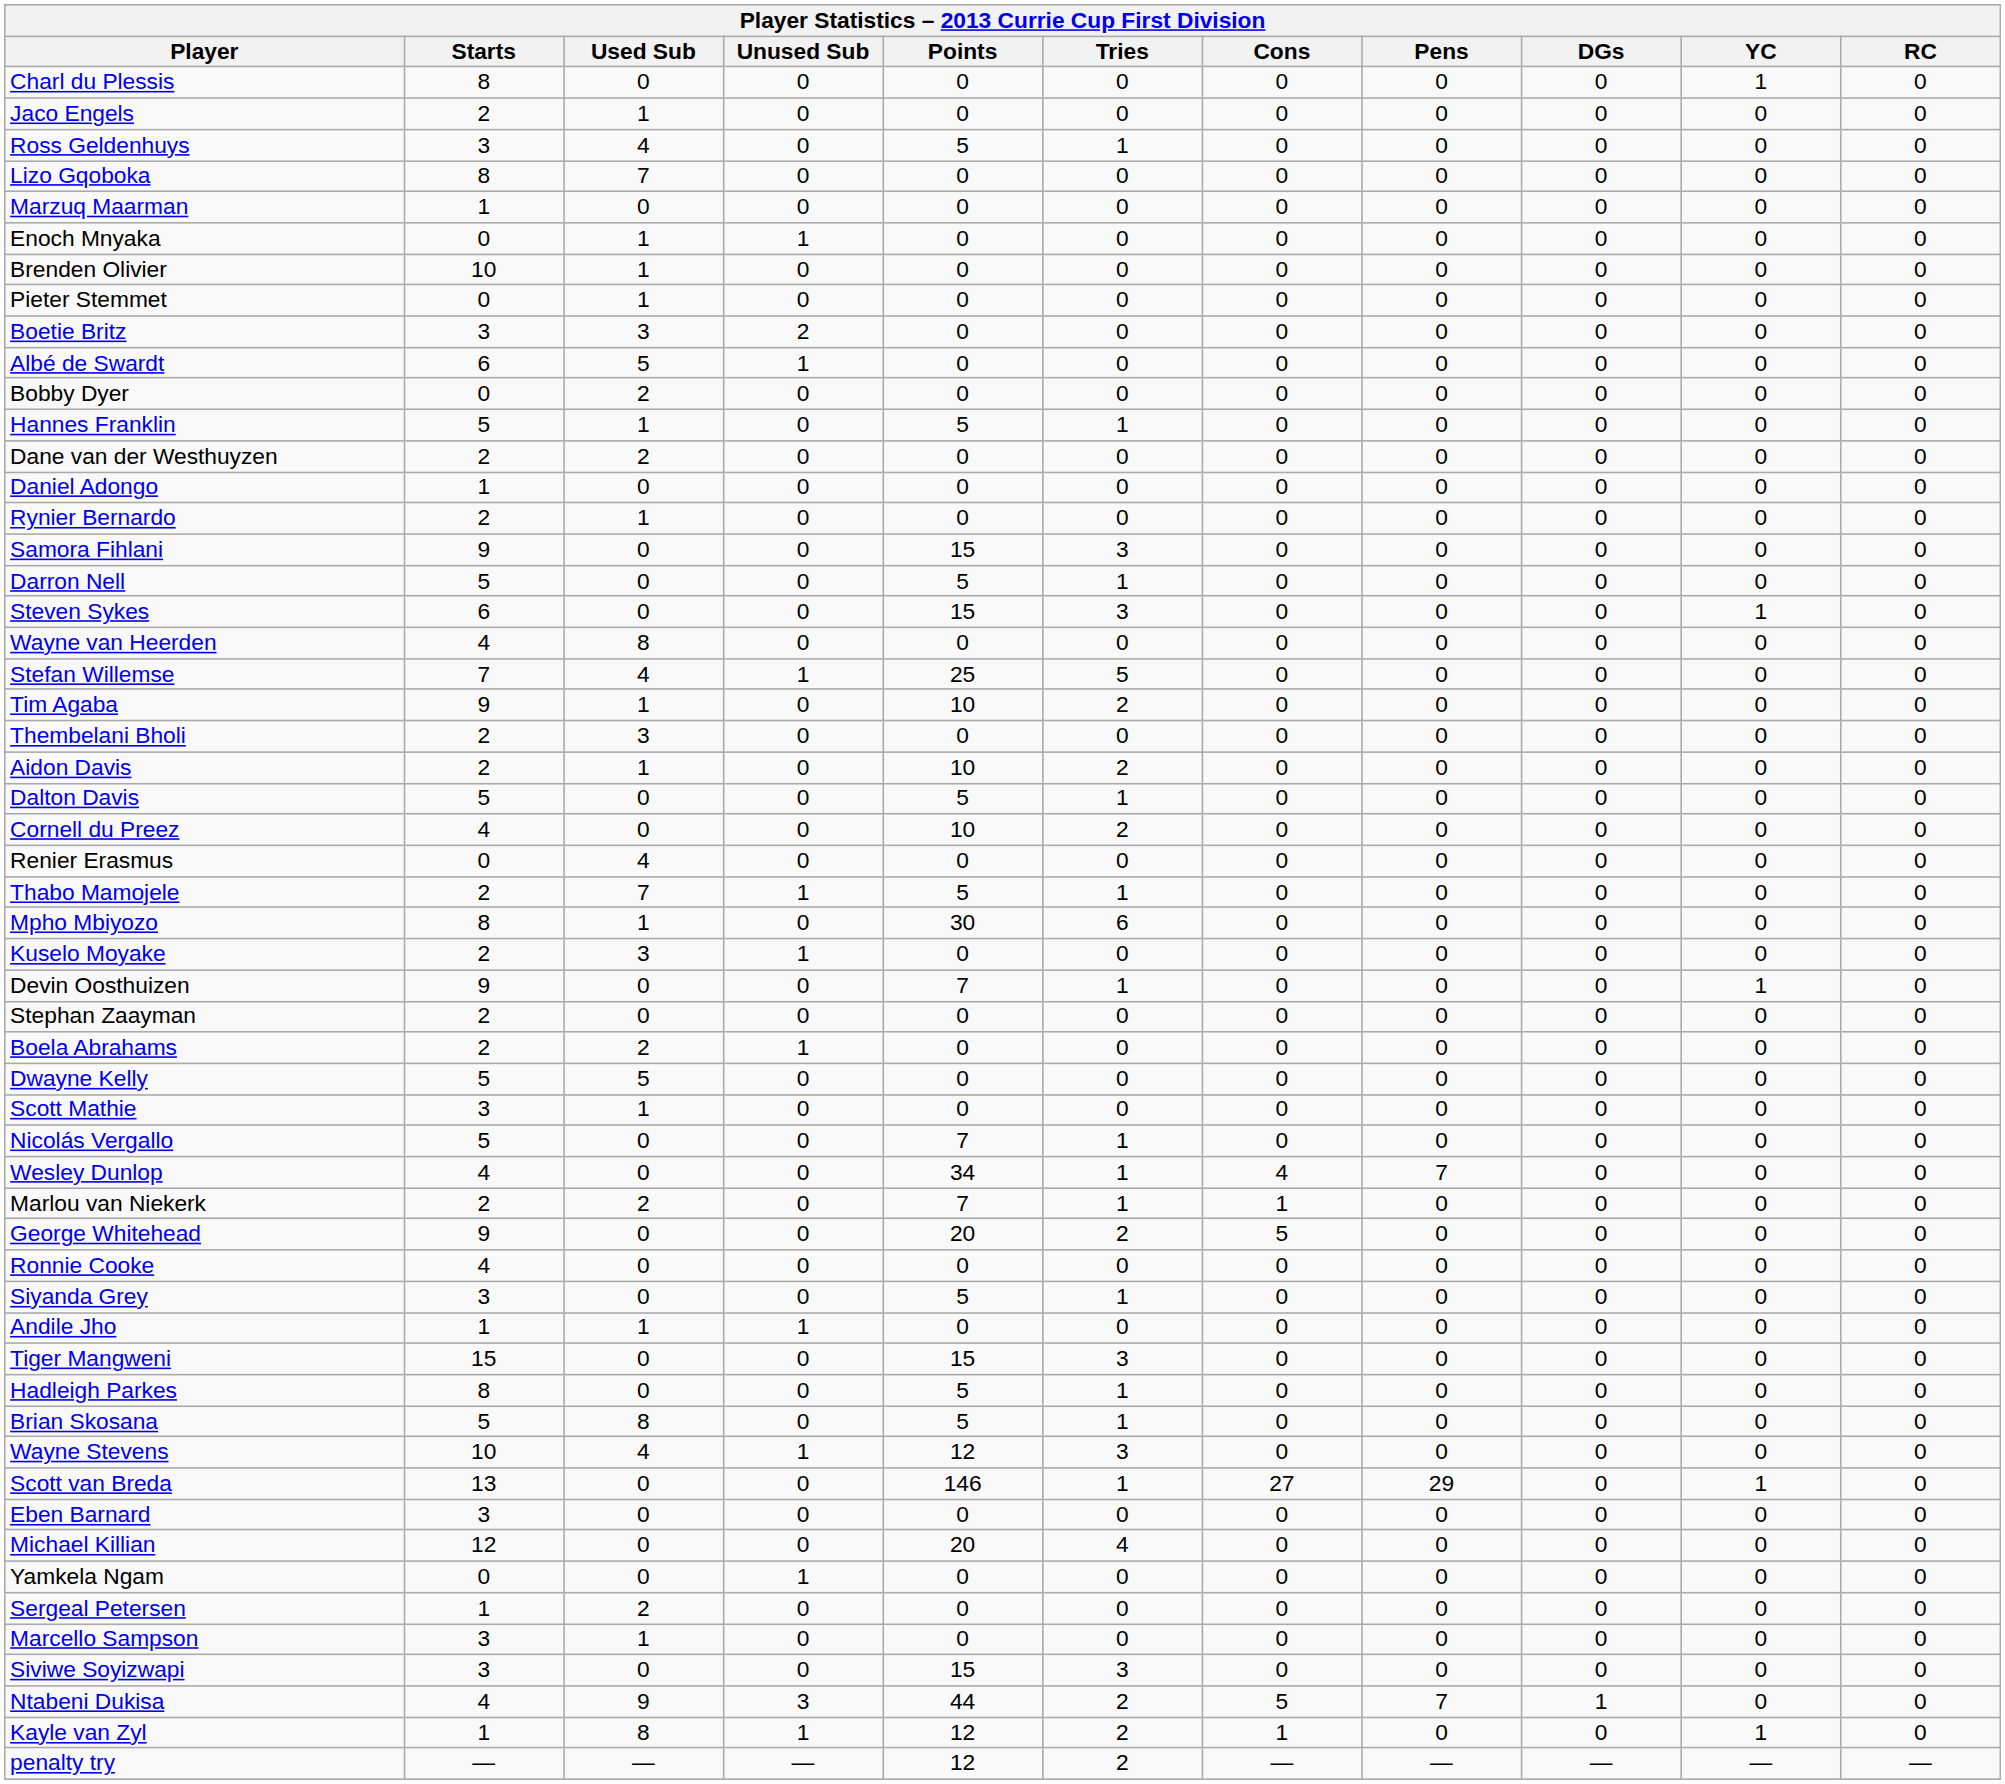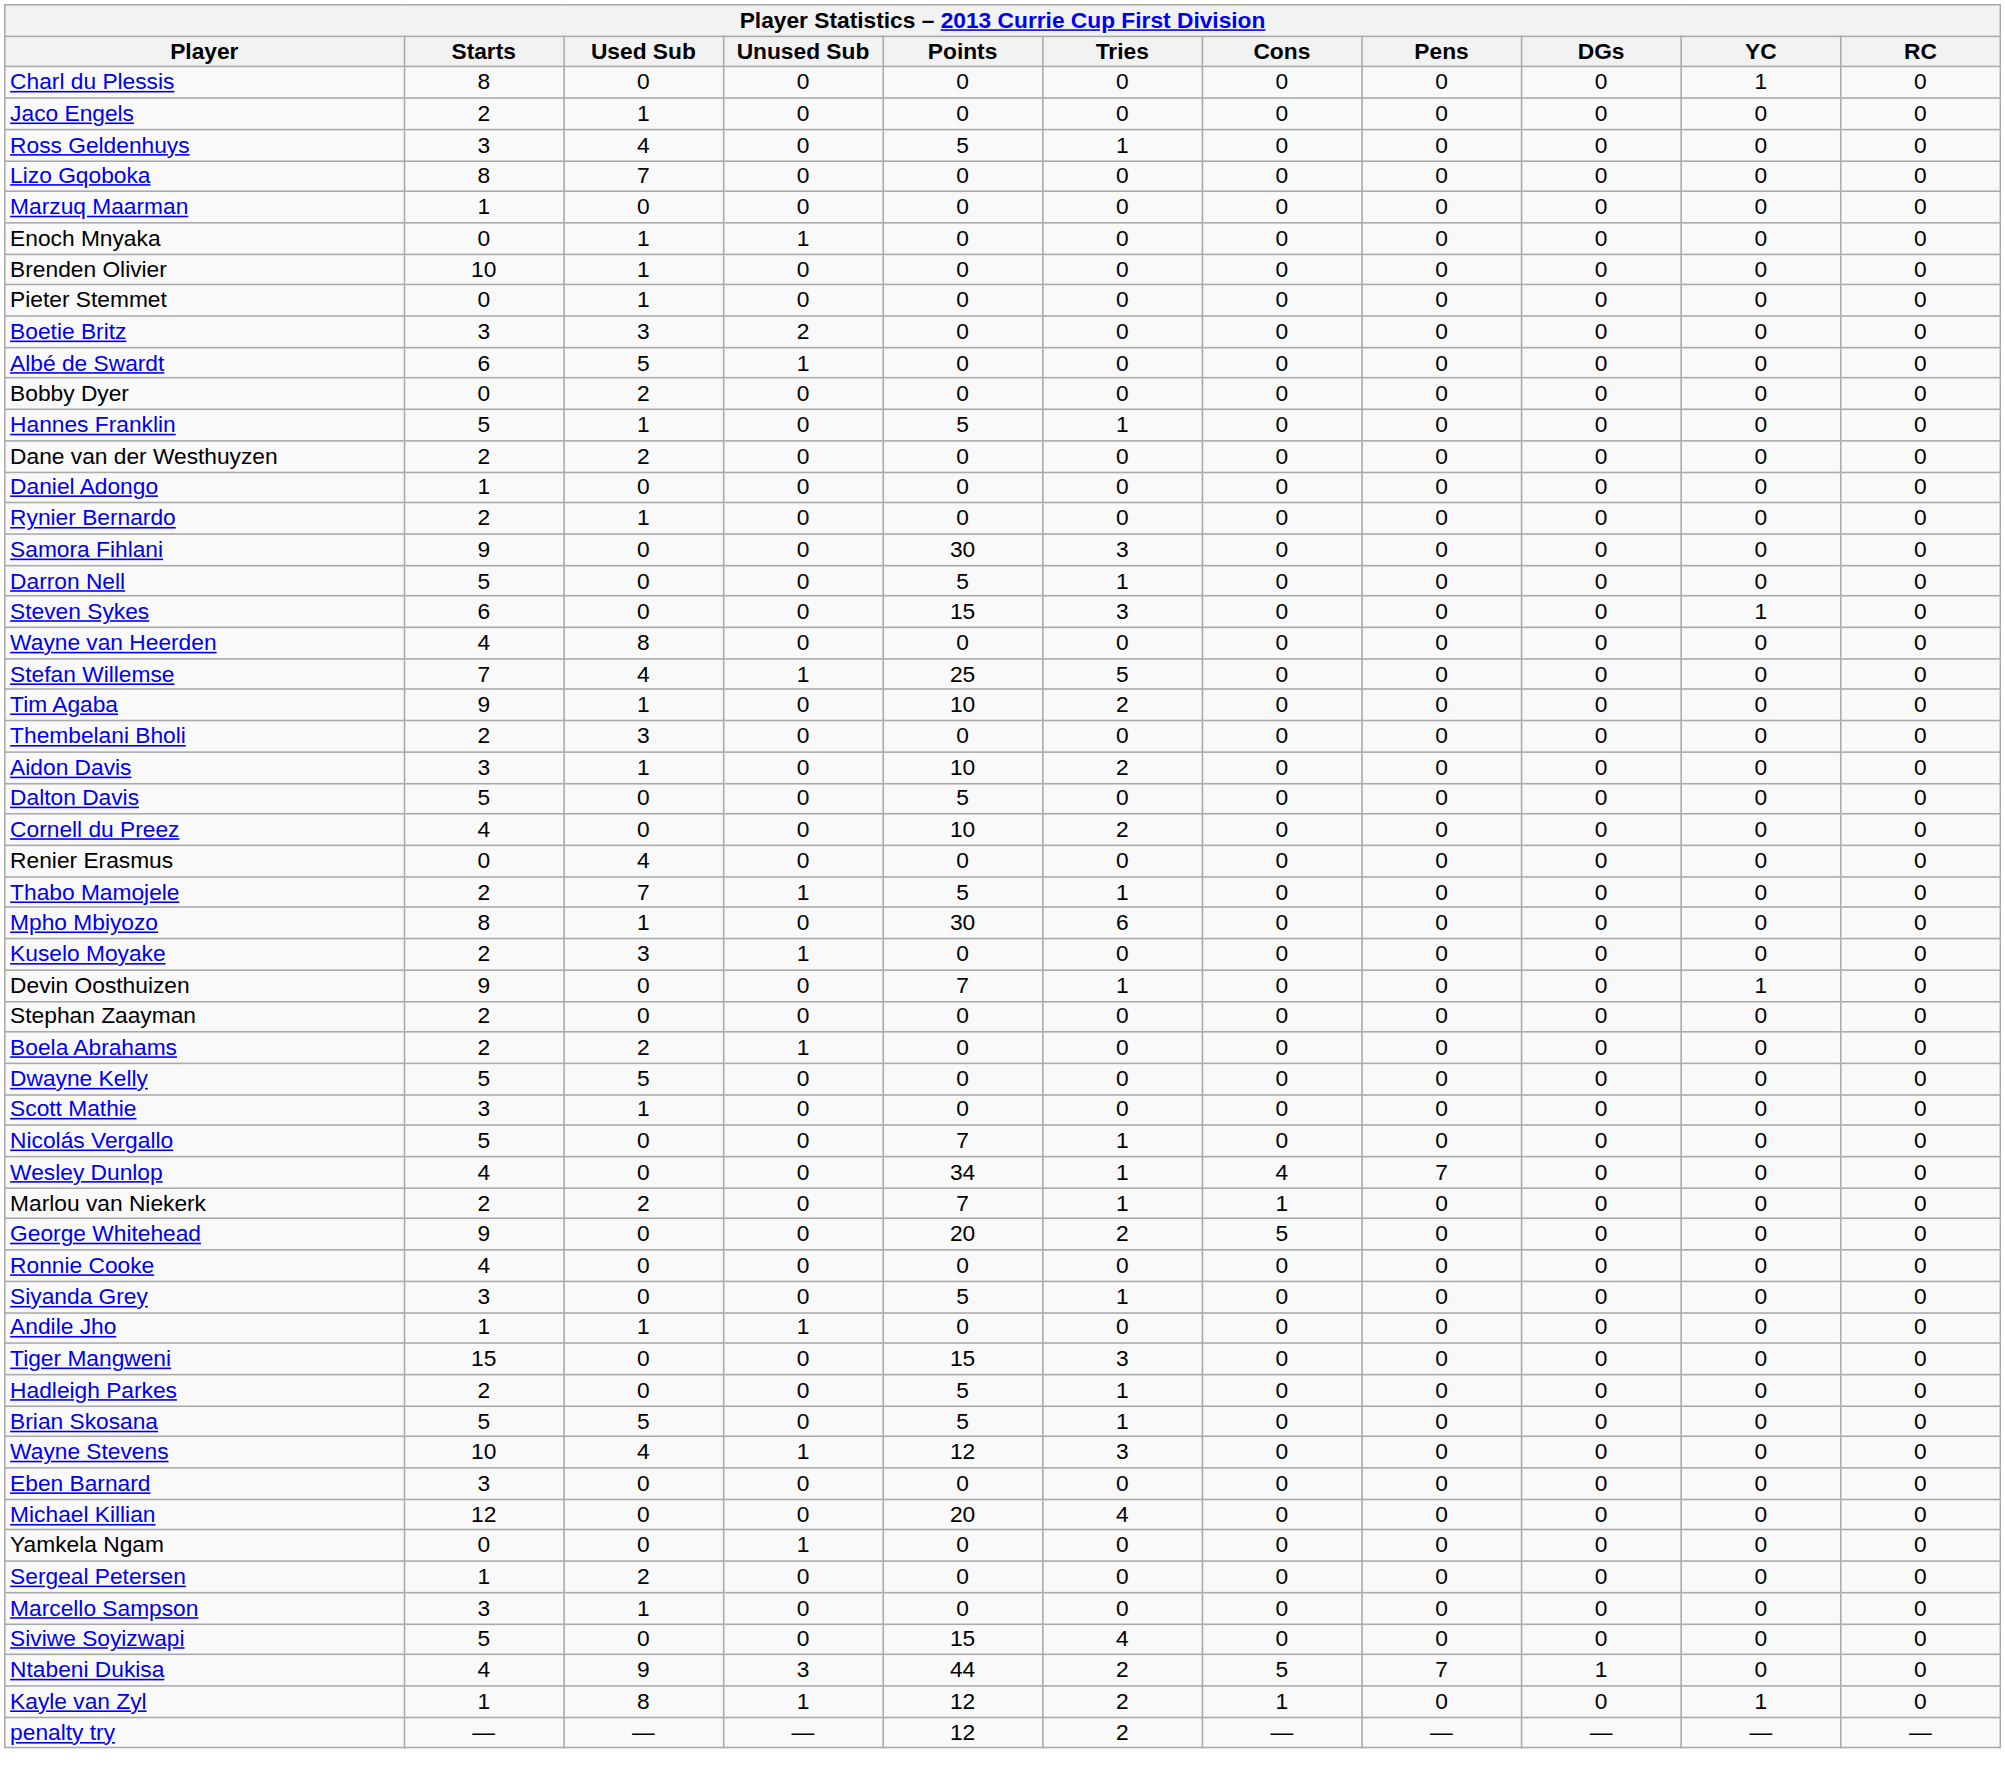Samora Fihlani | Points: 15 -> 30
Aidon Davis | Starts: 2 -> 3
Dalton Davis | Tries: 1 -> 0
Hadleigh Parkes | Starts: 8 -> 2
Brian Skosana | Used Sub: 8 -> 5
- row: Scott van Breda | 13 | 0 | 0 | 146 | 1 | 27 | 29 | 0 | 1 | 0
Siviwe Soyizwapi | Starts: 3 -> 5
Siviwe Soyizwapi | Tries: 3 -> 4
